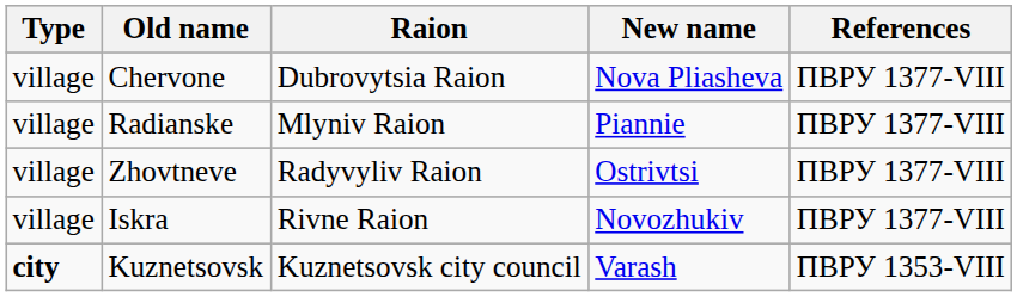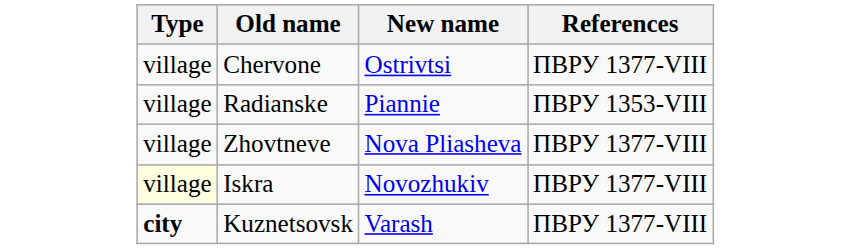- column: Raion | Dubrovytsia Raion | Mlyniv Raion | Radyvyliv Raion | Rivne Raion | Kuznetsovsk city council
Chervone | New name: Nova Pliasheva -> Ostrivtsi
Radianske | References: ПВРУ 1377-VIII -> ПВРУ 1353-VIII
Zhovtneve | New name: Ostrivtsi -> Nova Pliasheva
Iskra | Type: no background -> lightyellow background
Kuznetsovsk | References: ПВРУ 1353-VIII -> ПВРУ 1377-VIII
